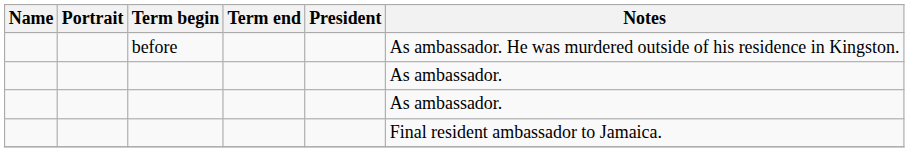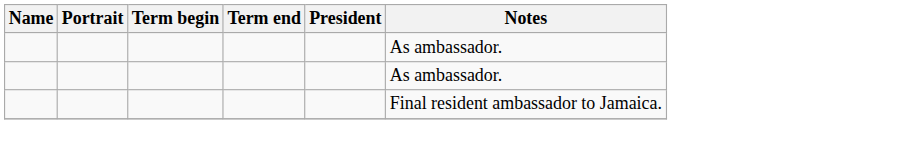- row: before | As ambassador. He was murdered outside of his residence in Kingston.
